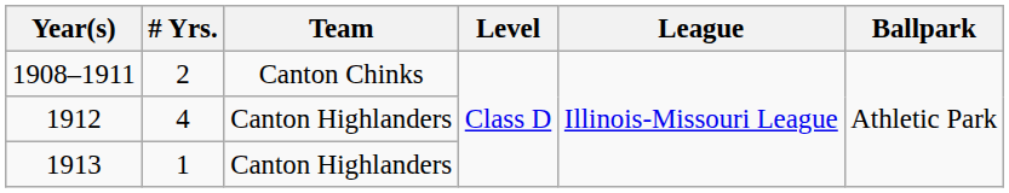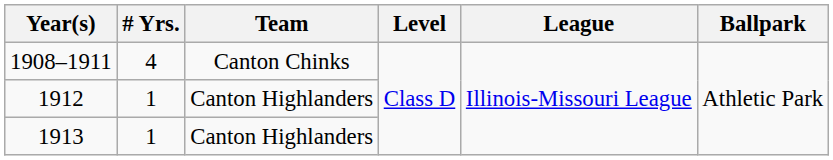1908–1911 | # Yrs.: 2 -> 4
1912 | # Yrs.: 4 -> 1
